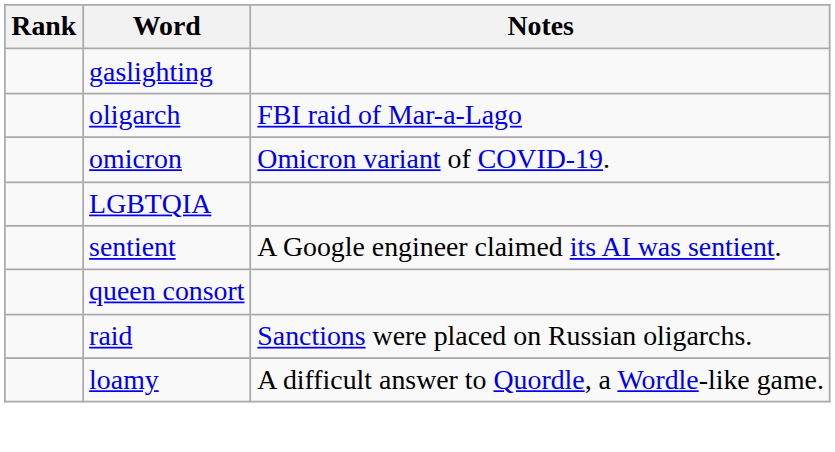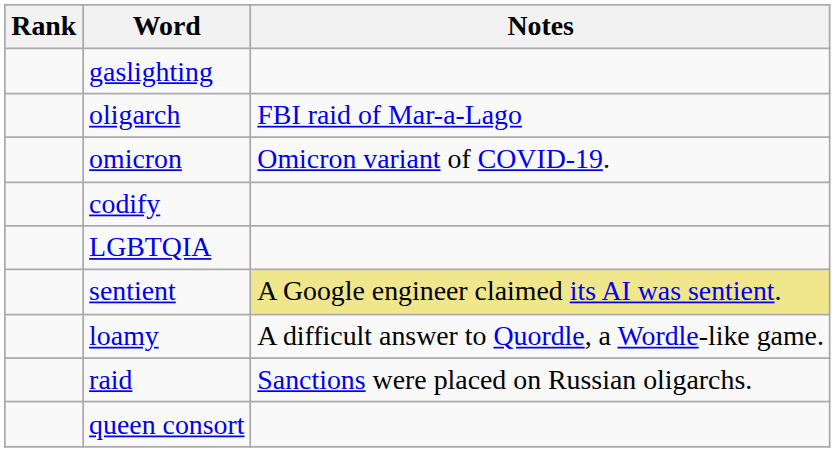+ row: codify
sentient | Notes: no background -> khaki background
rows swapped: loamy <-> queen consort
